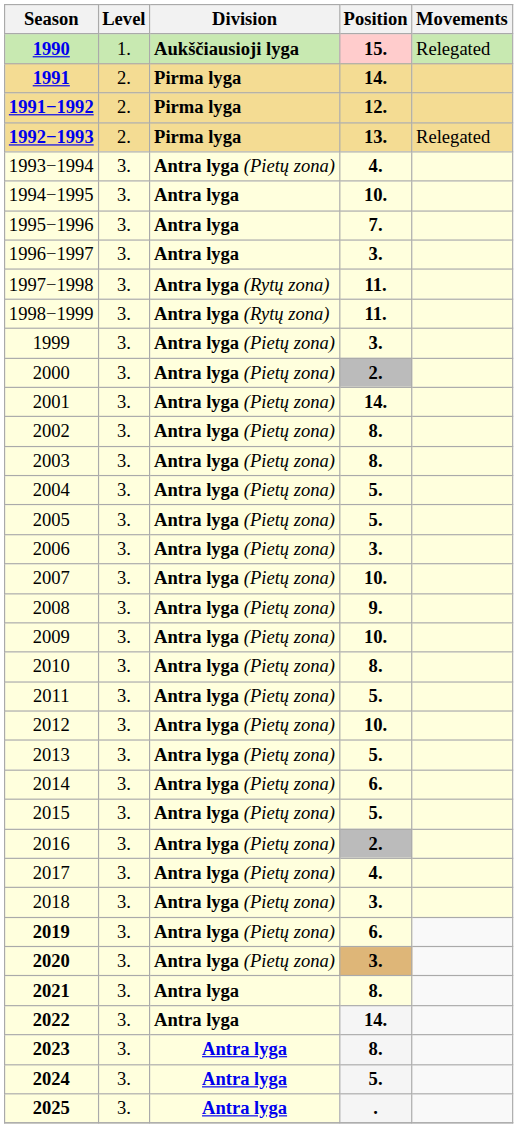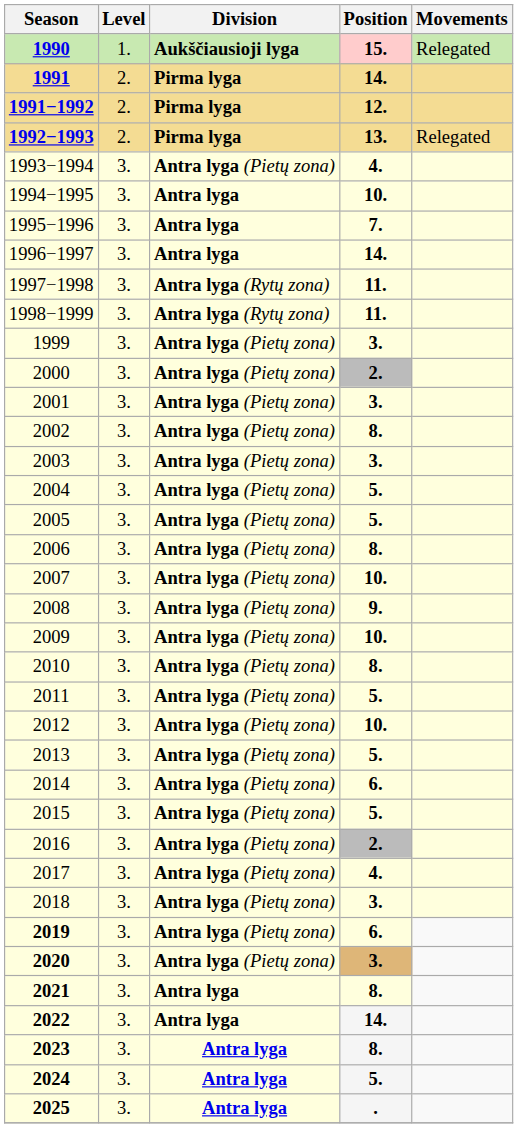1996−1997 | Position: 3. -> 14.
2001 | Position: 14. -> 3.
2003 | Position: 8. -> 3.
2006 | Position: 3. -> 8.
